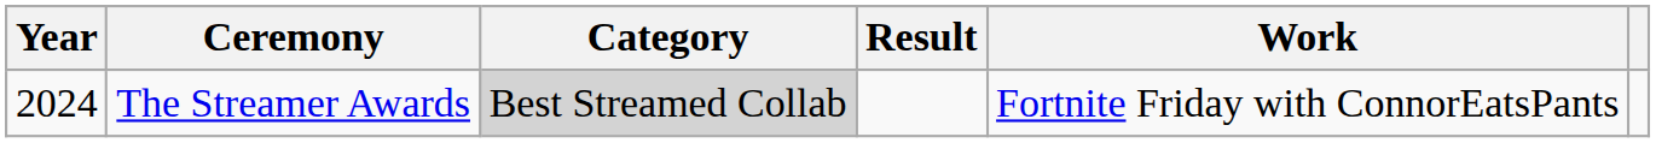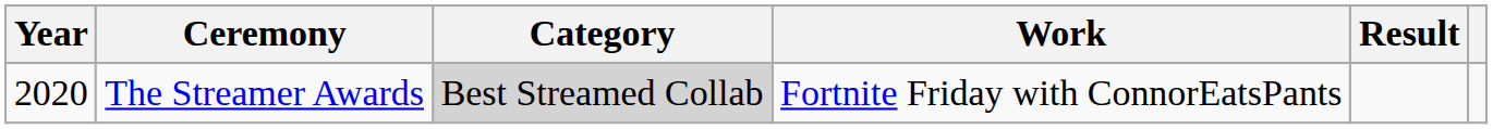columns swapped: Work <-> Result
The Streamer Awards | Year: 2024 -> 2020
